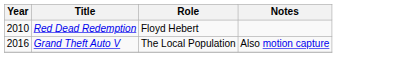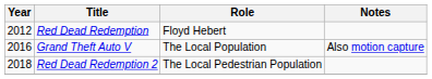Red Dead Redemption | Year: 2010 -> 2012
+ row: 2018 | Red Dead Redemption 2 | The Local Pedestrian Population
